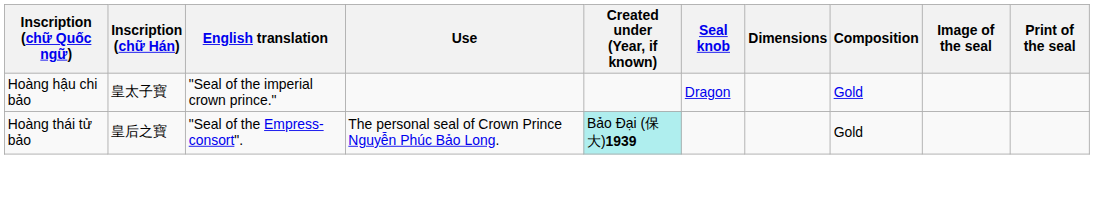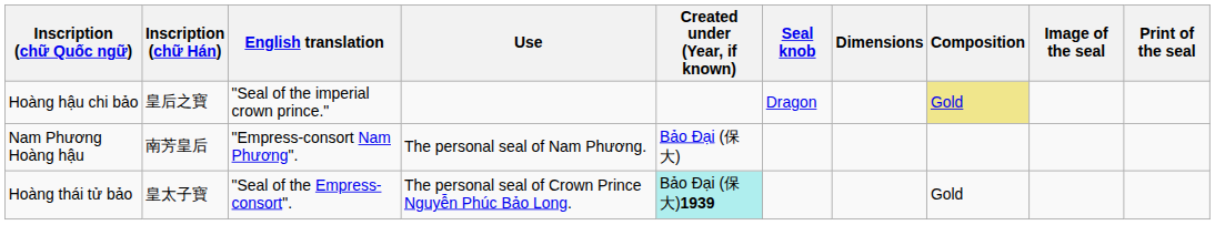Hoàng hậu chi bảo | Inscription (chữ Hán): 皇太子寶 -> 皇后之寶
Hoàng hậu chi bảo | Composition: no background -> khaki background
+ row: Nam Phương Hoàng hậu | 南芳皇后 | "Empress-consort Nam Phương". | The personal seal of Nam Phương. | Bảo Đại (保大)
Hoàng thái tử bảo | Inscription (chữ Hán): 皇后之寶 -> 皇太子寶
